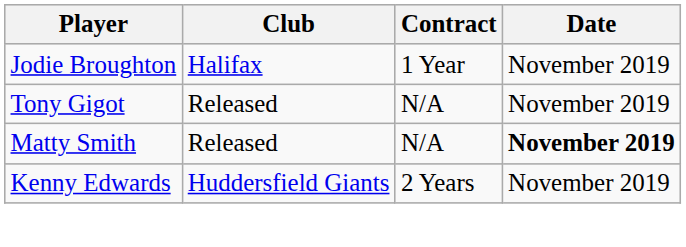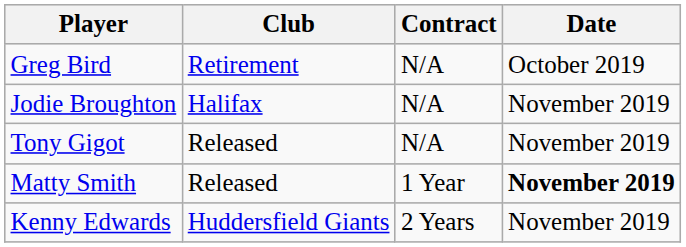+ row: Greg Bird | Retirement | N/A | October 2019
Jodie Broughton | Contract: 1 Year -> N/A
Matty Smith | Contract: N/A -> 1 Year
